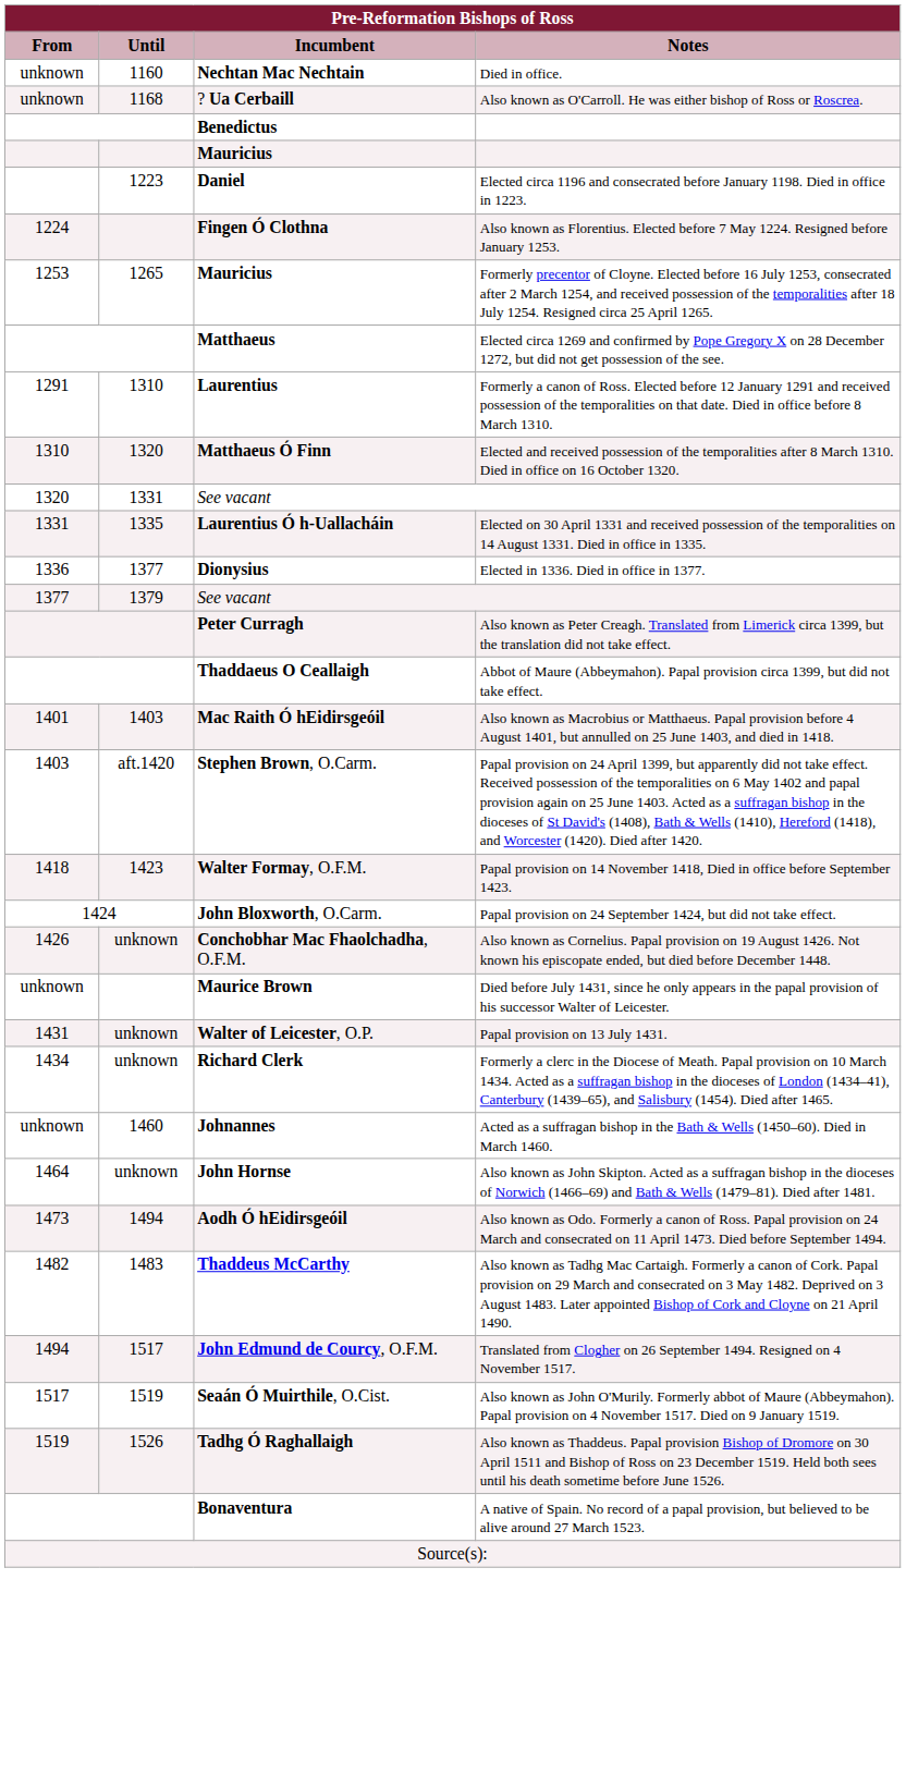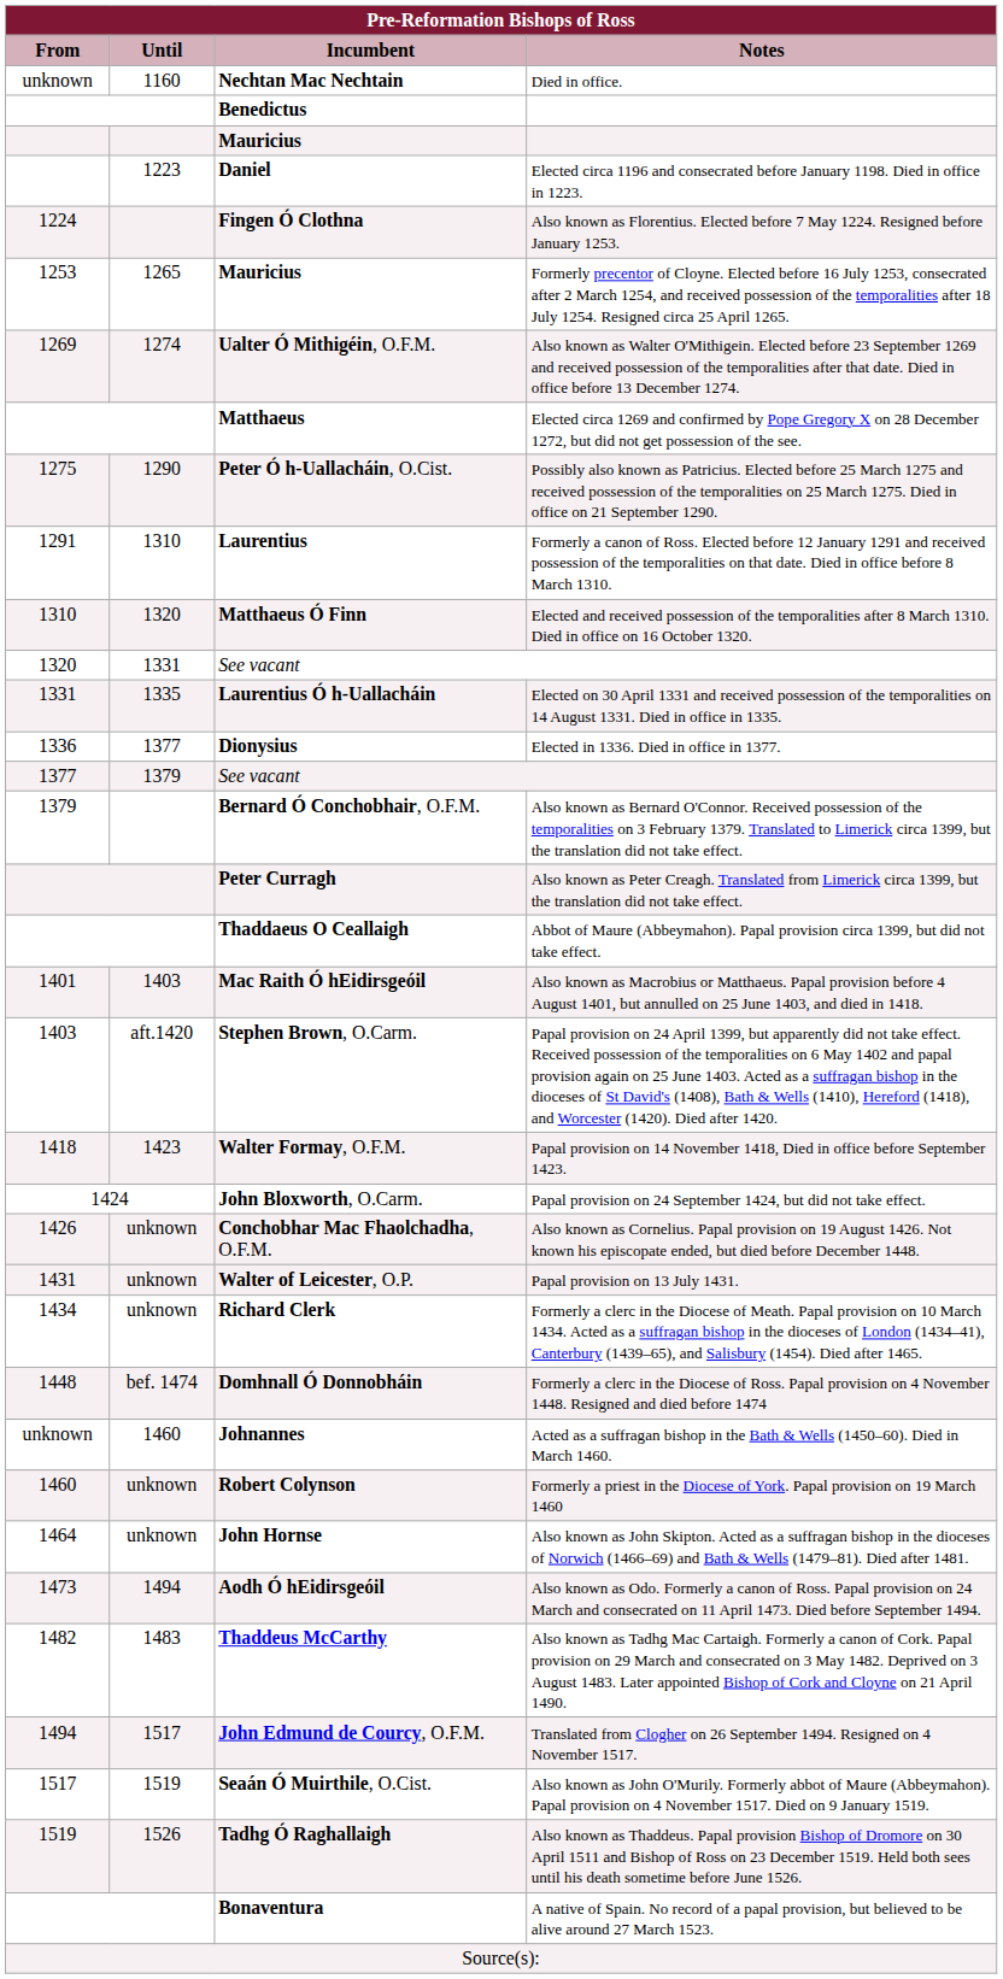- row: unknown | 1168 | ? Ua Cerbaill | Also known as O'Carroll. He was either bishop of Ross or Roscrea.
+ row: 1269 | 1274 | Ualter Ó Mithigéin, O.F.M. | Also known as Walter O'Mithigein. Elected before 23 September 1269 and received possession of the temporalities after that date. Died in office before 13 December 1274.
+ row: 1275 | 1290 | Peter Ó h-Uallacháin, O.Cist. | Possibly also known as Patricius. Elected before 25 March 1275 and received possession of the temporalities on 25 March 1275. Died in office on 21 September 1290.
+ row: 1379 | Bernard Ó Conchobhair, O.F.M. | Also known as Bernard O'Connor. Received possession of the temporalities on 3 February 1379. Translated to Limerick circa 1399, but the translation did not take effect.
- row: unknown | Maurice Brown | Died before July 1431, since he only appears in the papal provision of his successor Walter of Leicester.
+ row: 1448 | bef. 1474 | Domhnall Ó Donnobháin | Formerly a clerc in the Diocese of Ross. Papal provision on 4 November 1448. Resigned and died before 1474
+ row: 1460 | unknown | Robert Colynson | Formerly a priest in the Diocese of York. Papal provision on 19 March 1460
